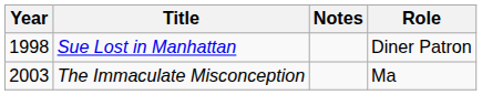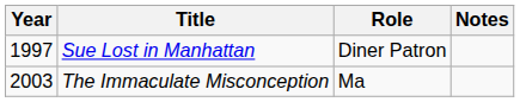columns swapped: Role <-> Notes
Sue Lost in Manhattan | Year: 1998 -> 1997
